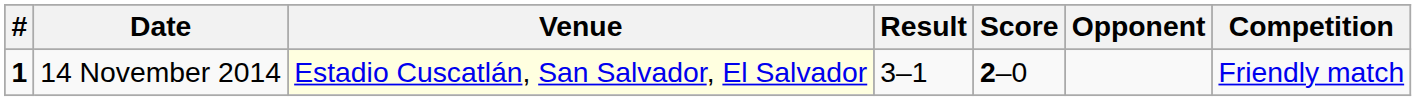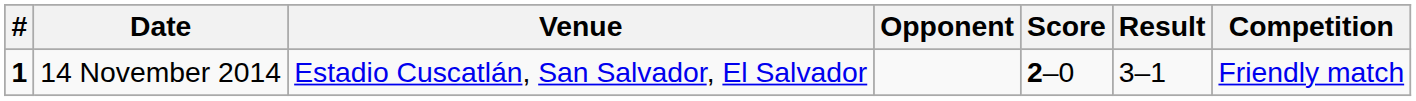columns swapped: Opponent <-> Result
14 November 2014 | Venue: lightyellow background -> no background
